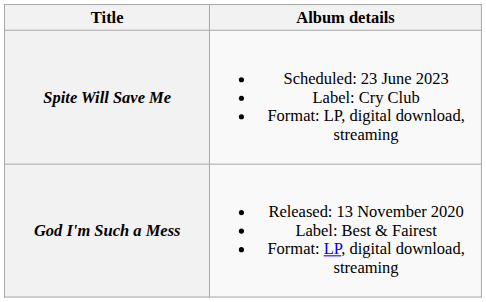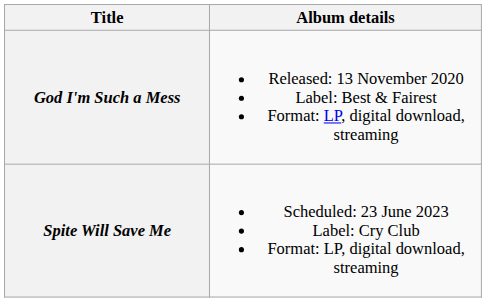rows swapped: God I'm Such a Mess <-> Spite Will Save Me
